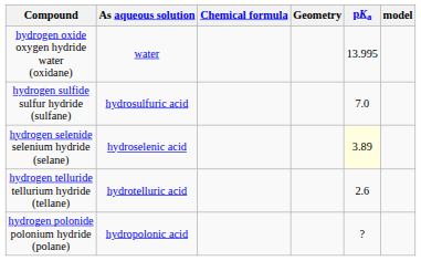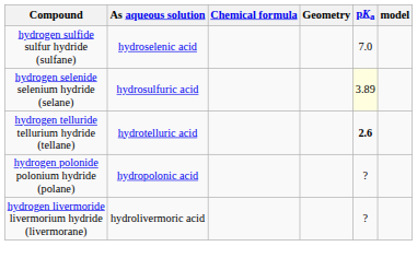- row: hydrogen oxide oxygen hydride water (oxidane) | water | 13.995
hydrogen sulfide sulfur hydride (sulfane) | As aqueous solution: hydrosulfuric acid -> hydroselenic acid
hydrogen selenide selenium hydride (selane) | As aqueous solution: hydroselenic acid -> hydrosulfuric acid
hydrogen telluride tellurium hydride (tellane) | pKa: normal -> bold
+ row: hydrogen livermoride livermorium hydride (livermorane) | hydrolivermoric acid | ?
